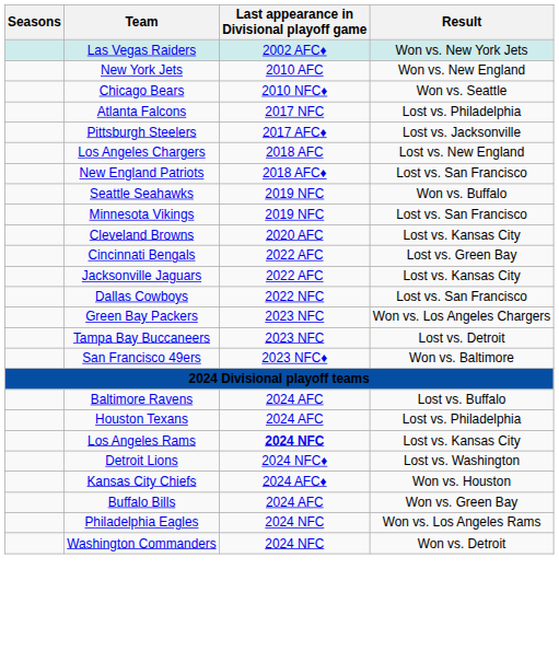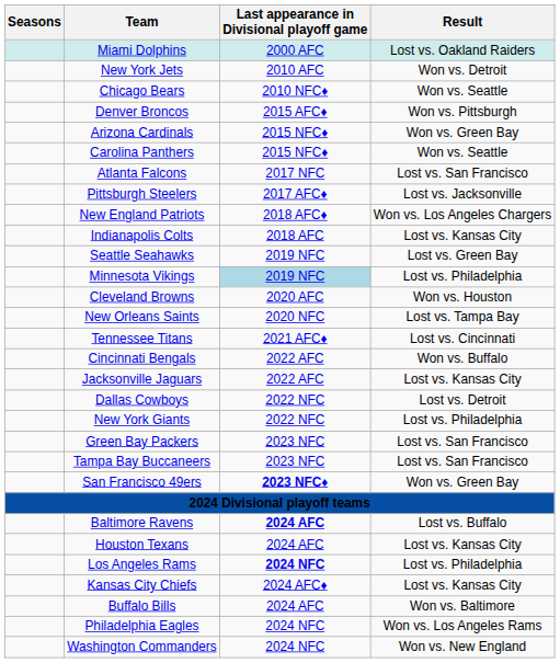+ row: Miami Dolphins | 2000 AFC | Lost vs. Oakland Raiders
- row: Las Vegas Raiders | 2002 AFC♦ | Won vs. New York Jets
New York Jets | Result: Won vs. New England -> Won vs. Detroit
+ row: Denver Broncos | 2015 AFC♦ | Won vs. Pittsburgh
+ row: Arizona Cardinals | 2015 NFC♦ | Won vs. Green Bay
+ row: Carolina Panthers | 2015 NFC♦ | Won vs. Seattle
Atlanta Falcons | Result: Lost vs. Philadelphia -> Lost vs. San Francisco
- row: Los Angeles Chargers | 2018 AFC | Lost vs. New England
New England Patriots | Result: Lost vs. San Francisco -> Won vs. Los Angeles Chargers
+ row: Indianapolis Colts | 2018 AFC | Lost vs. Kansas City
Seattle Seahawks | Result: Won vs. Buffalo -> Lost vs. Green Bay
Minnesota Vikings | Last appearance in Divisional playoff game: no background -> lightblue background
Minnesota Vikings | Result: Lost vs. San Francisco -> Lost vs. Philadelphia
Cleveland Browns | Result: Lost vs. Kansas City -> Won vs. Houston
+ row: New Orleans Saints | 2020 NFC | Lost vs. Tampa Bay
+ row: Tennessee Titans | 2021 AFC♦ | Lost vs. Cincinnati
Cincinnati Bengals | Result: Lost vs. Green Bay -> Won vs. Buffalo
Dallas Cowboys | Result: Lost vs. San Francisco -> Lost vs. Detroit
+ row: New York Giants | 2022 NFC | Lost vs. Philadelphia
Green Bay Packers | Result: Won vs. Los Angeles Chargers -> Lost vs. San Francisco
Tampa Bay Buccaneers | Result: Lost vs. Detroit -> Lost vs. San Francisco
San Francisco 49ers | Last appearance in Divisional playoff game: normal -> bold
San Francisco 49ers | Result: Won vs. Baltimore -> Won vs. Green Bay
Baltimore Ravens | Last appearance in Divisional playoff game: normal -> bold
Houston Texans | Result: Lost vs. Philadelphia -> Lost vs. Kansas City
Los Angeles Rams | Result: Lost vs. Kansas City -> Lost vs. Philadelphia
- row: Detroit Lions | 2024 NFC♦ | Lost vs. Washington
Kansas City Chiefs | Result: Won vs. Houston -> Lost vs. Kansas City
Buffalo Bills | Result: Won vs. Green Bay -> Won vs. Baltimore
Washington Commanders | Result: Won vs. Detroit -> Won vs. New England
